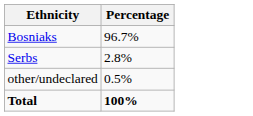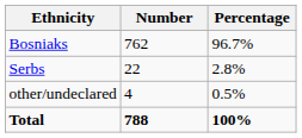+ column: Number | 762 | 22 | 4 | 788
